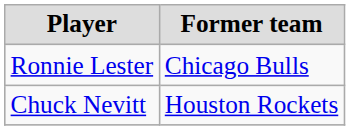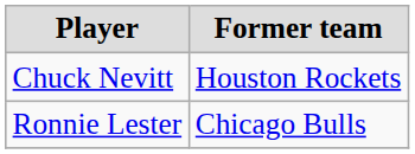rows swapped: Chuck Nevitt <-> Ronnie Lester
